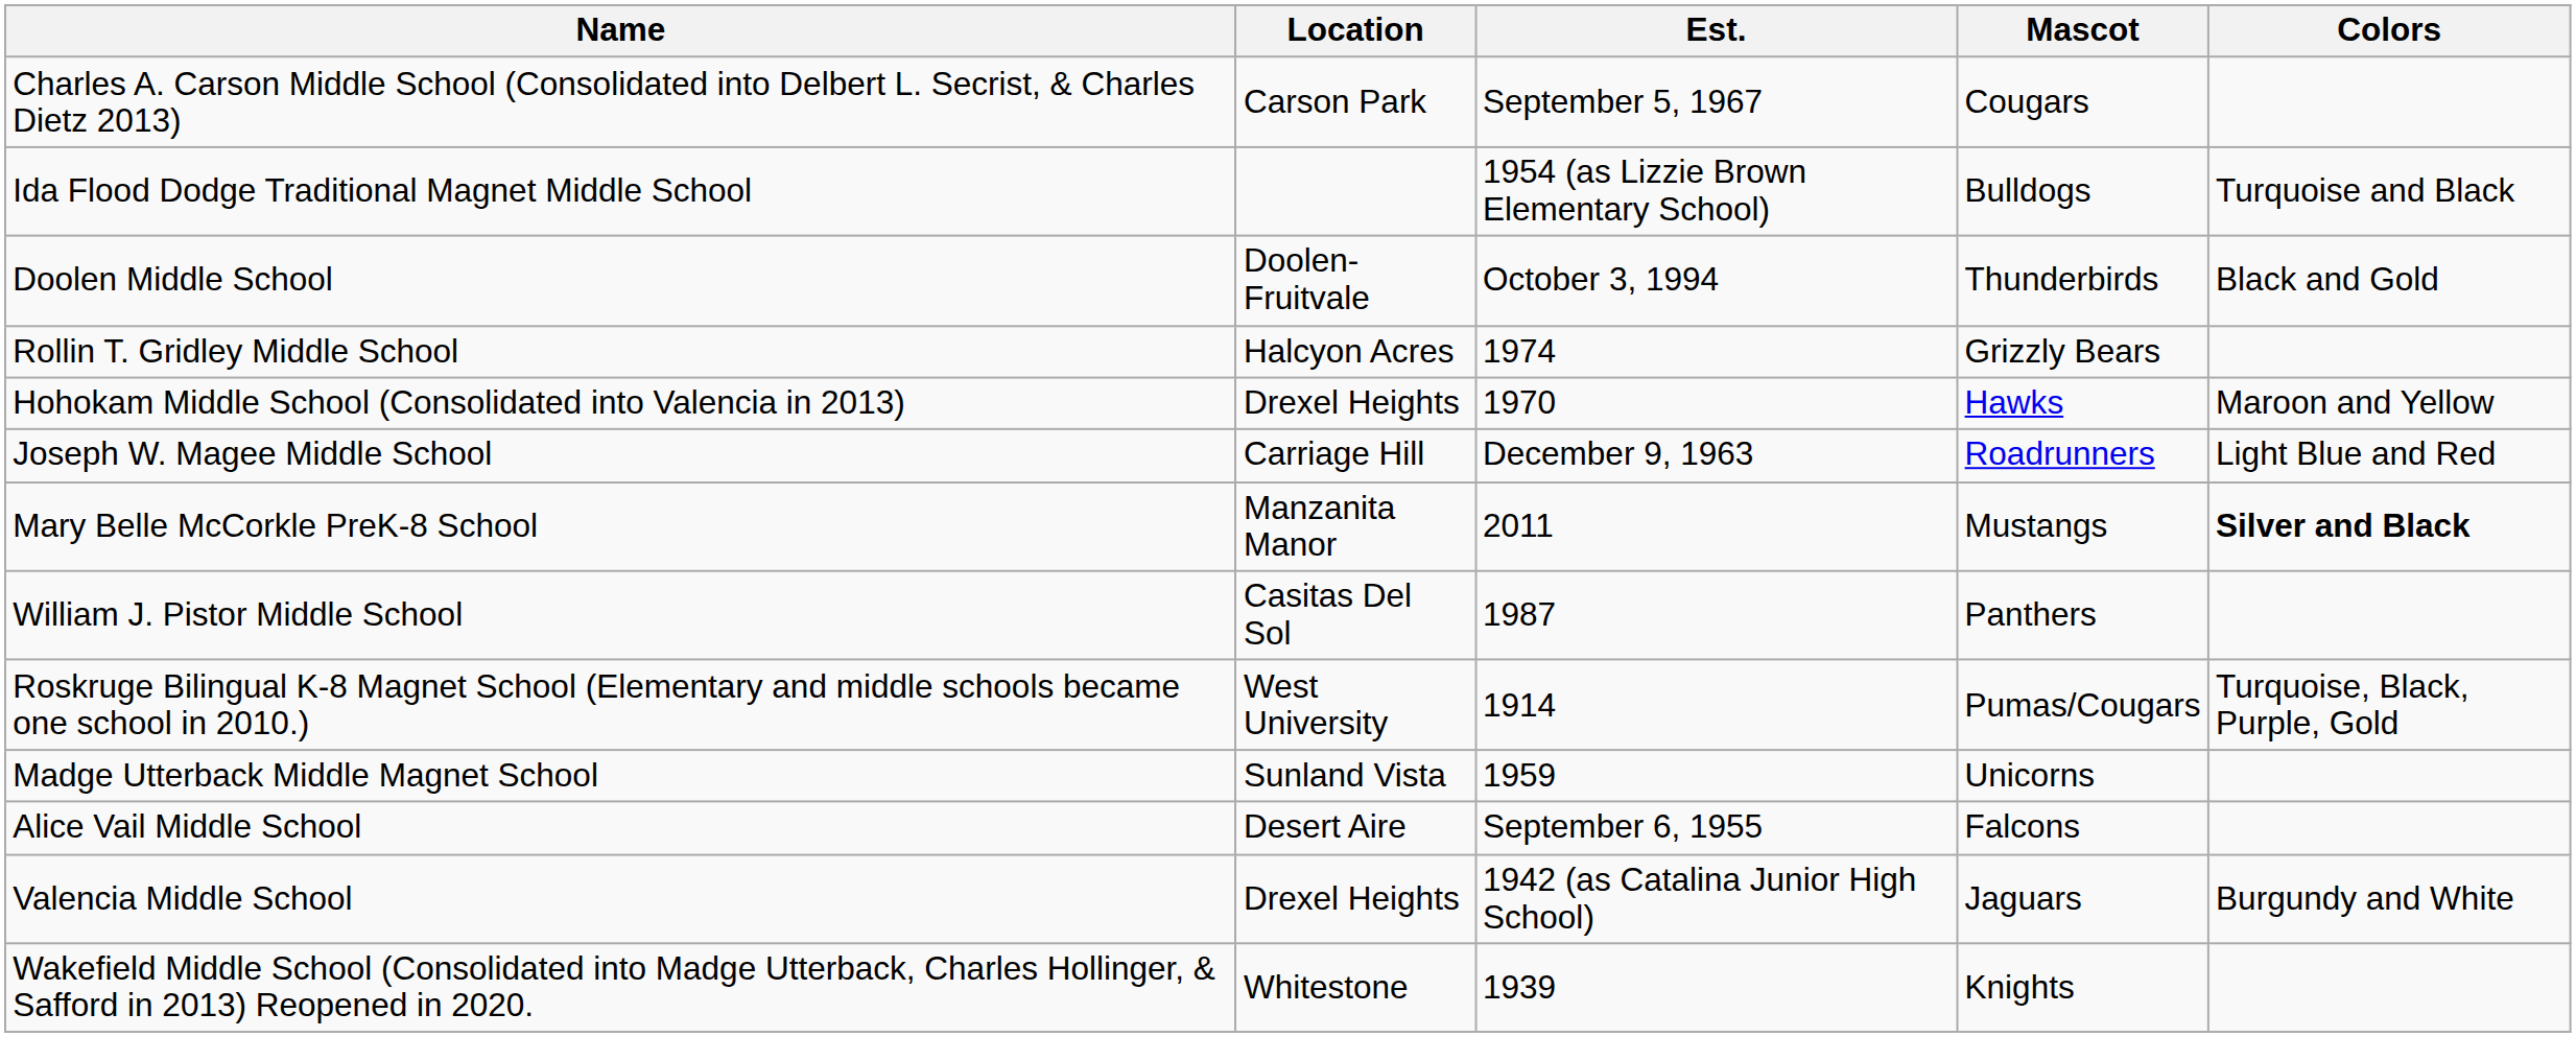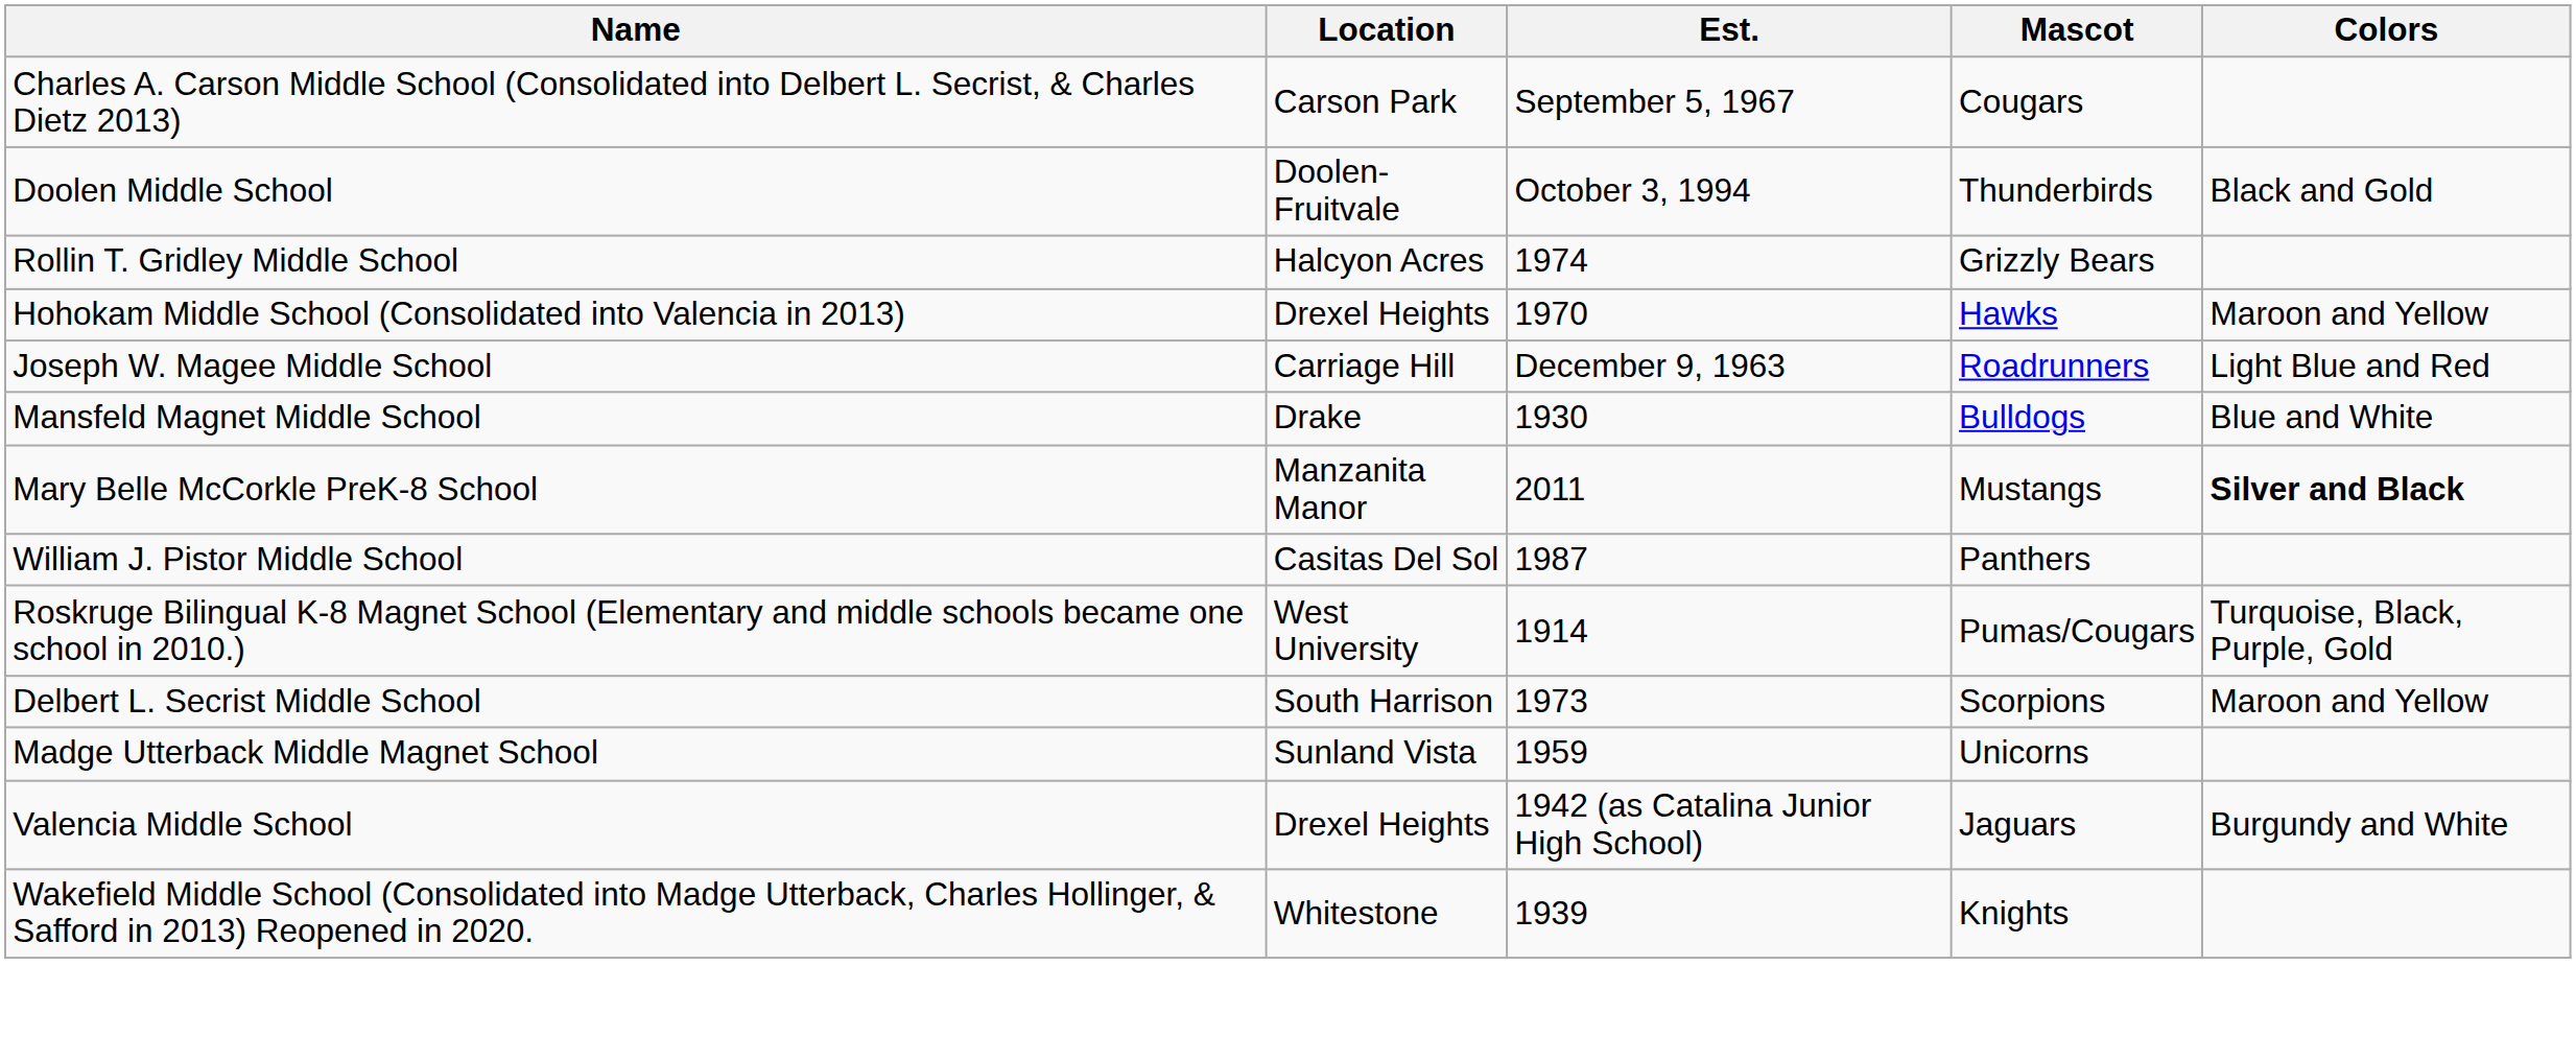- row: Ida Flood Dodge Traditional Magnet Middle School | 1954 (as Lizzie Brown Elementary School) | Bulldogs | Turquoise and Black
+ row: Mansfeld Magnet Middle School | Drake | 1930 | Bulldogs | Blue and White
+ row: Delbert L. Secrist Middle School | South Harrison | 1973 | Scorpions | Maroon and Yellow
- row: Alice Vail Middle School | Desert Aire | September 6, 1955 | Falcons
